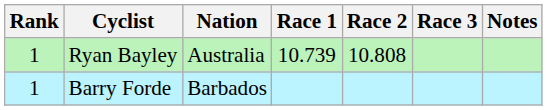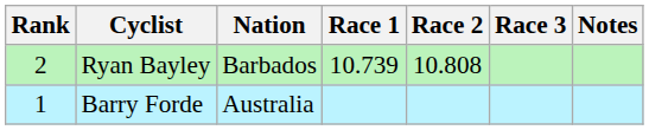Ryan Bayley | Rank: 1 -> 2
Ryan Bayley | Nation: Australia -> Barbados
Barry Forde | Nation: Barbados -> Australia
